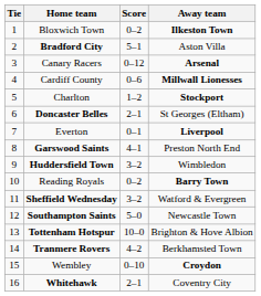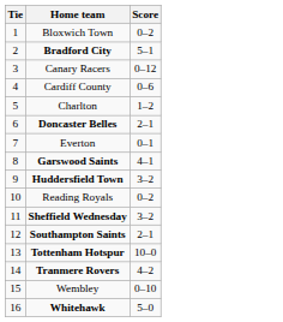- column: Away team | Ilkeston Town | Aston Villa | Arsenal | Millwall Lionesses | Stockport | St Georges (Eltham) | Liverpool | Preston North End | Wimbledon | Barry Town | Watford & Evergreen | Newcastle Town | Brighton & Hove Albion | Berkhamsted Town | Croydon | Coventry City
Southampton Saints | Score: 5–0 -> 2–1
Whitehawk | Score: 2–1 -> 5–0
